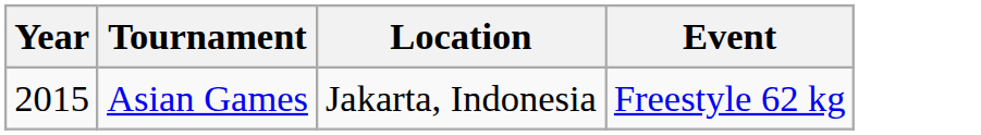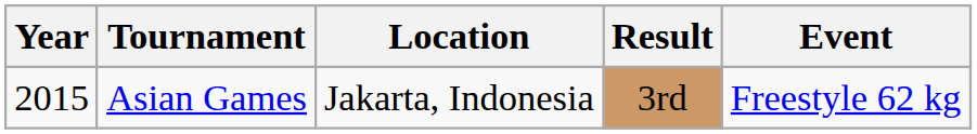+ column: Result | 3rd
